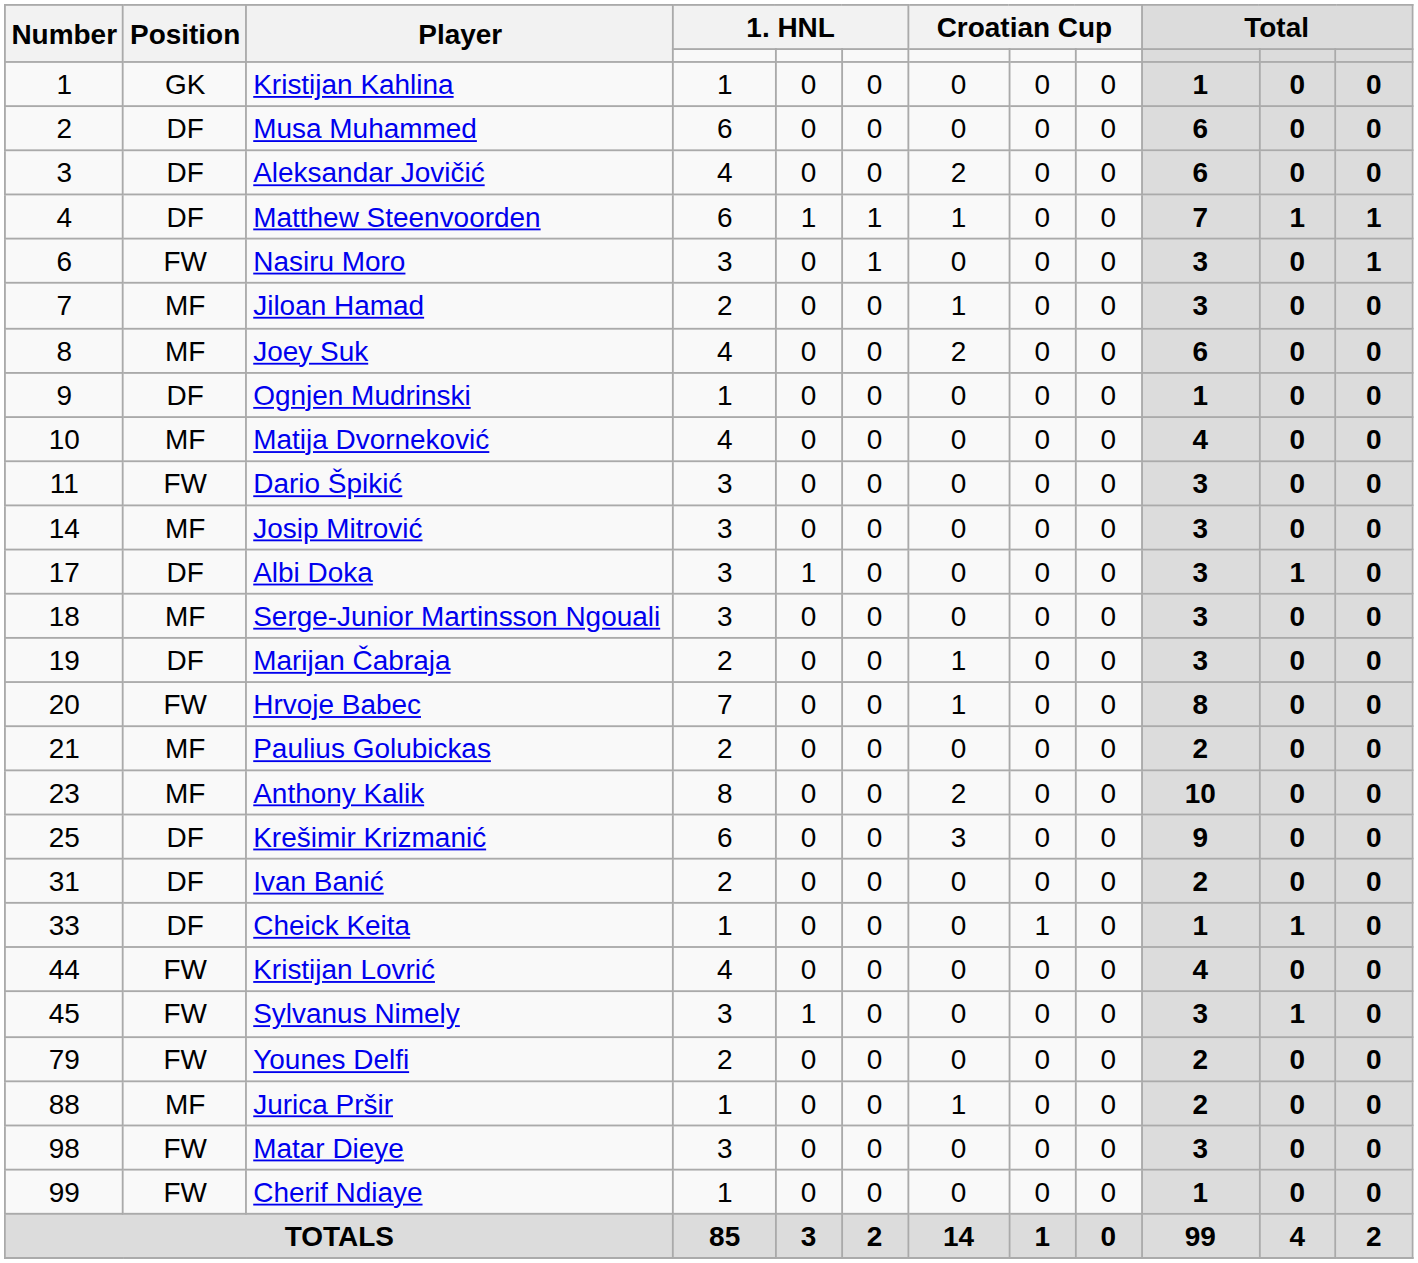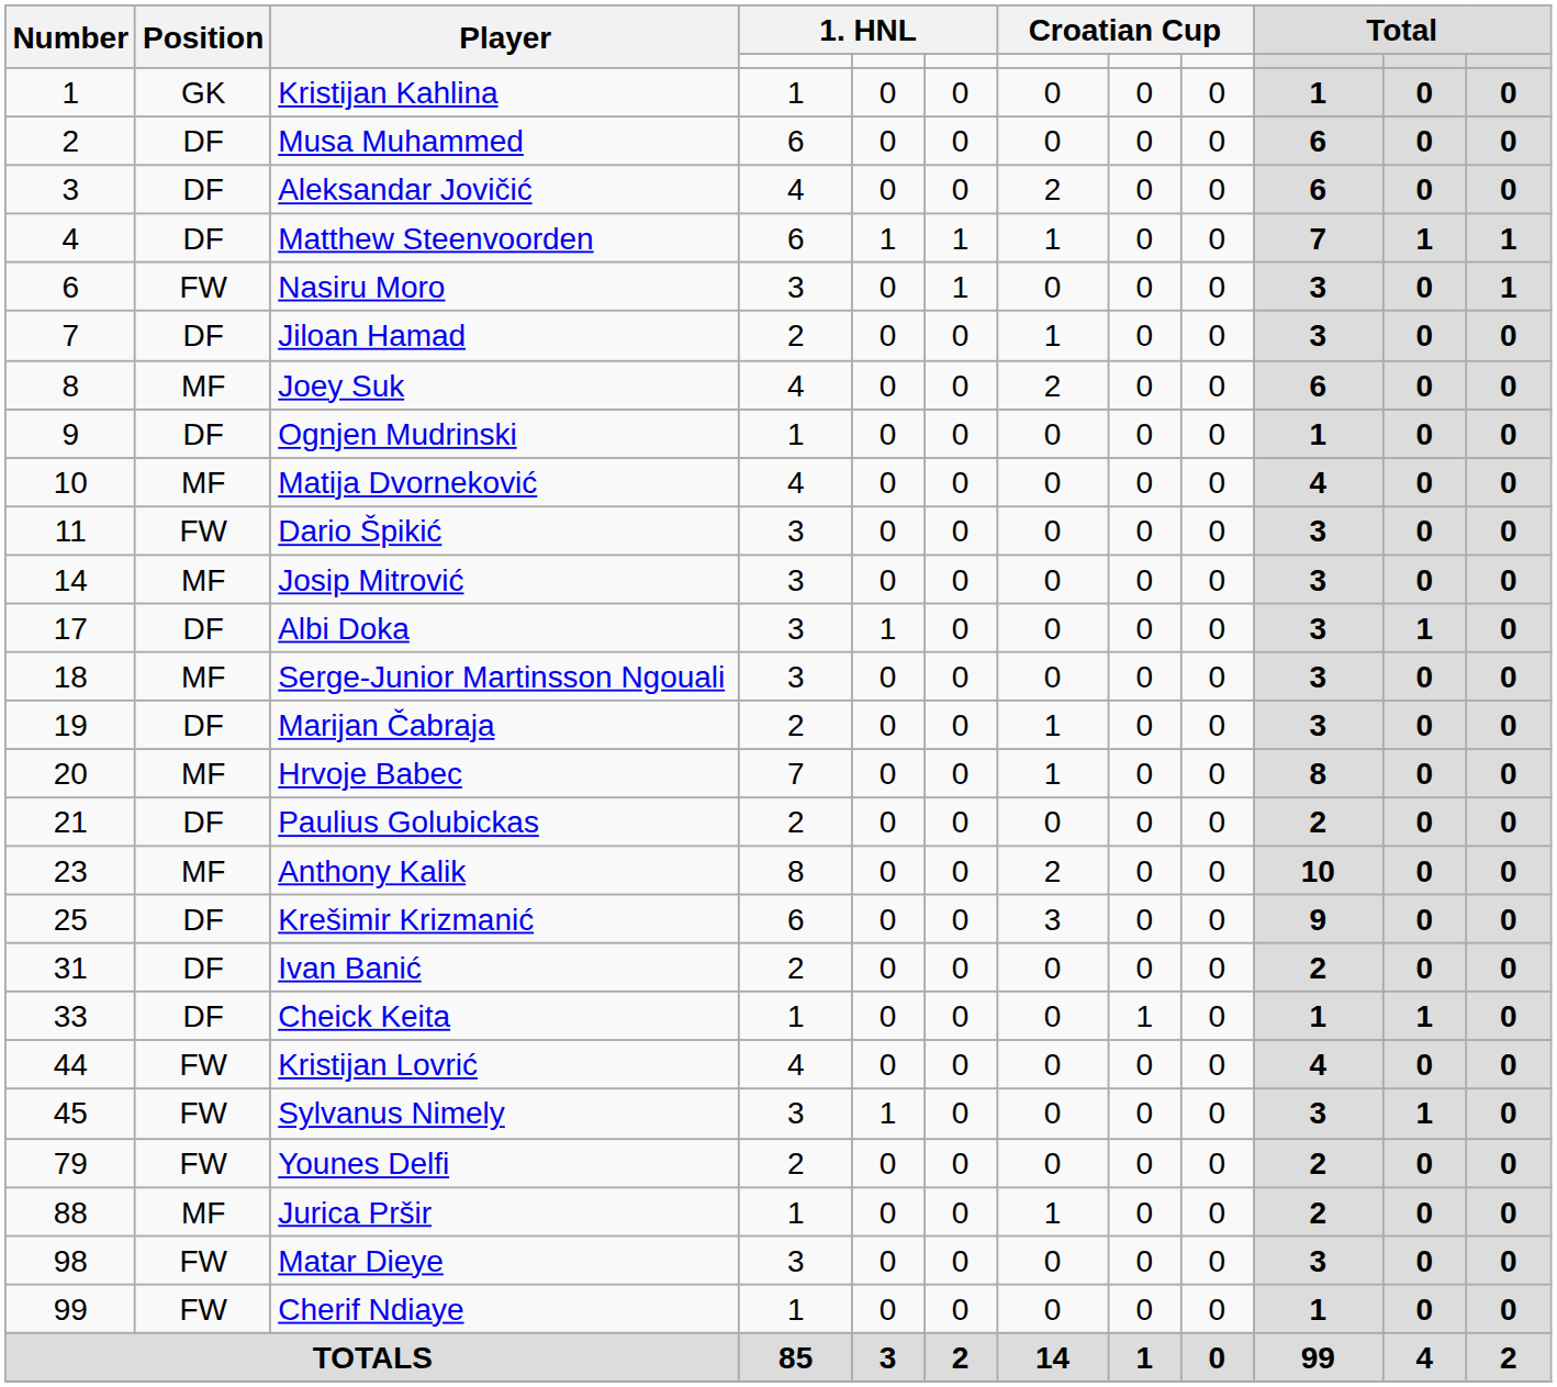Jiloan Hamad | Position: MF -> DF
Hrvoje Babec | Position: FW -> MF
Paulius Golubickas | Position: MF -> DF
